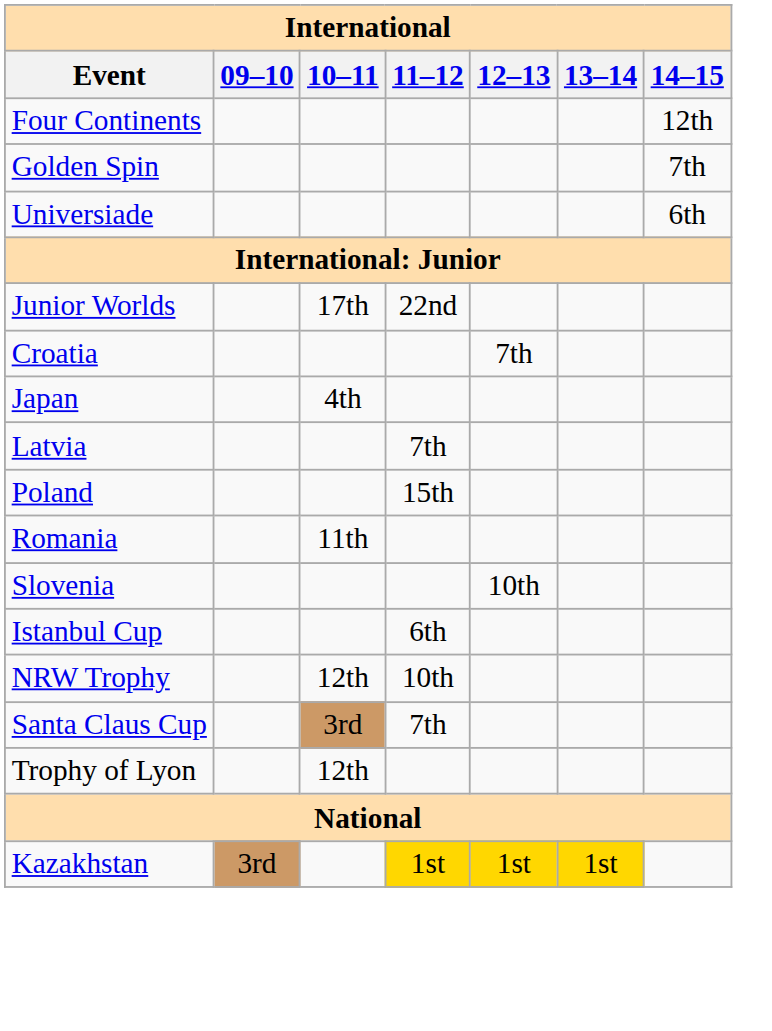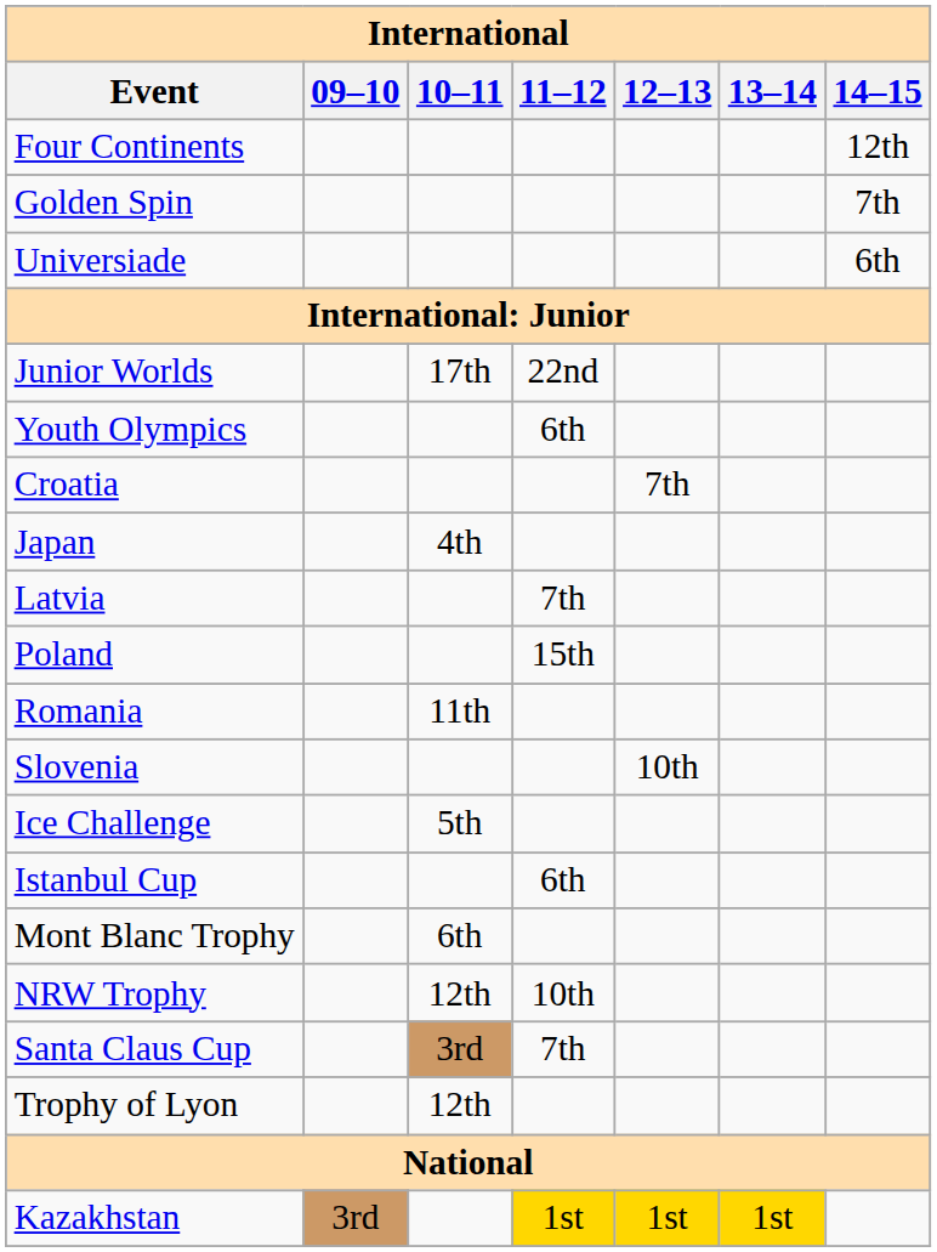+ row: Youth Olympics | 6th
+ row: Ice Challenge | 5th
+ row: Mont Blanc Trophy | 6th
